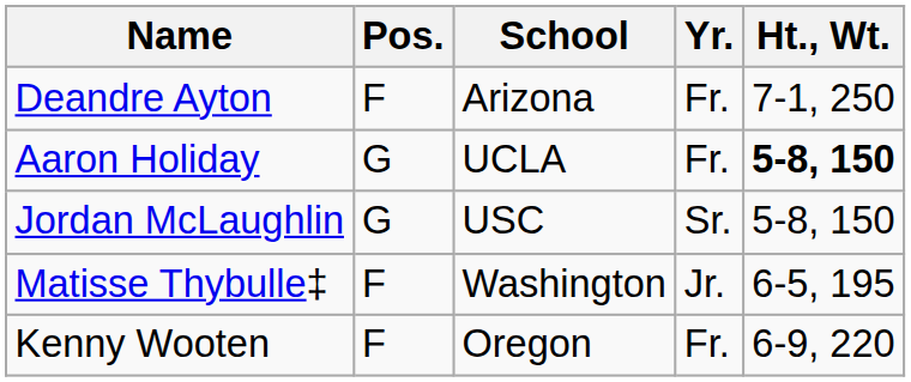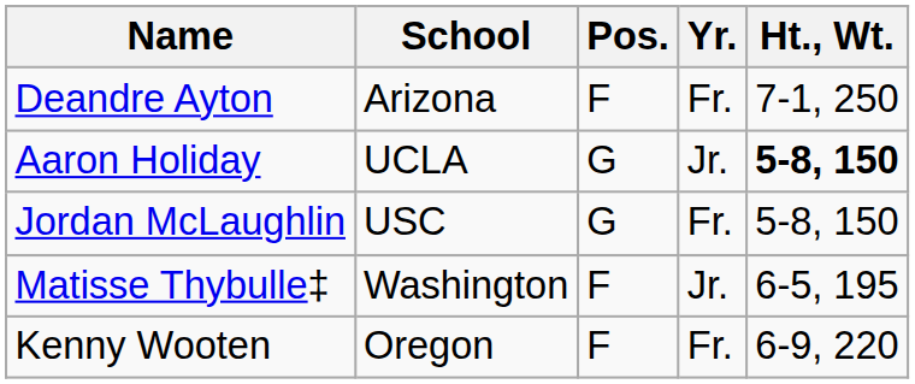columns swapped: School <-> Pos.
Aaron Holiday | Yr.: Fr. -> Jr.
Jordan McLaughlin | Yr.: Sr. -> Fr.
